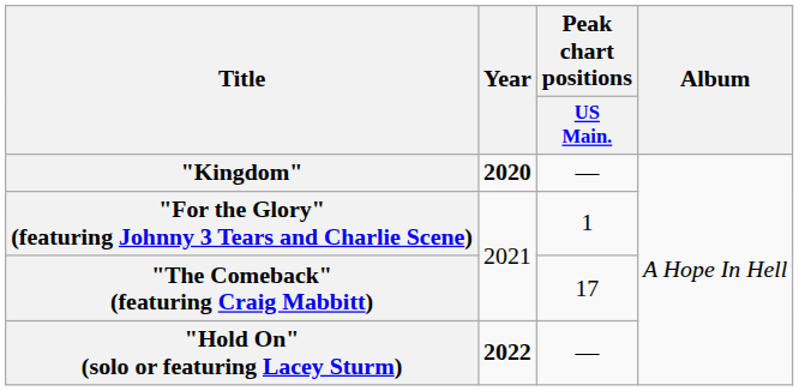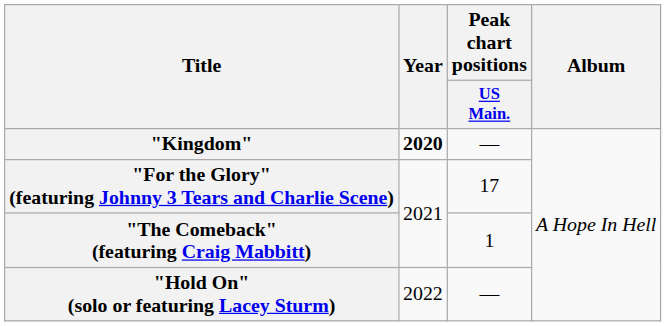"For the Glory" (featuring Johnny 3 Tears and Charlie Scene) | Peak chart positions / US Main.: 1 -> 17
"The Comeback" (featuring Craig Mabbitt) | Peak chart positions / US Main.: 17 -> 1
"Hold On" (solo or featuring Lacey Sturm) | Year: bold -> normal
